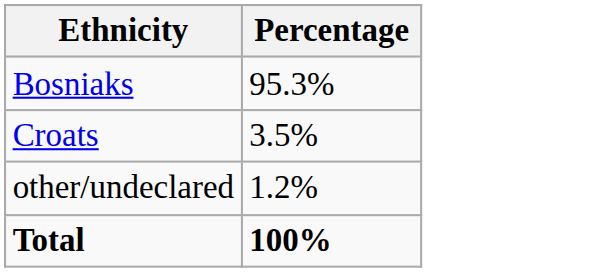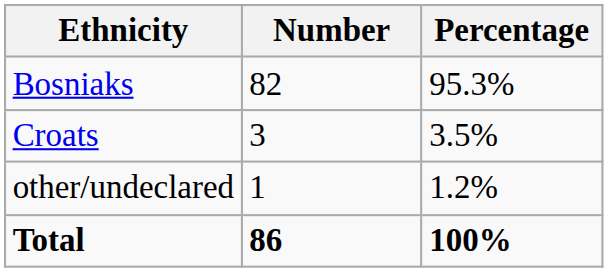+ column: Number | 82 | 3 | 1 | 86
